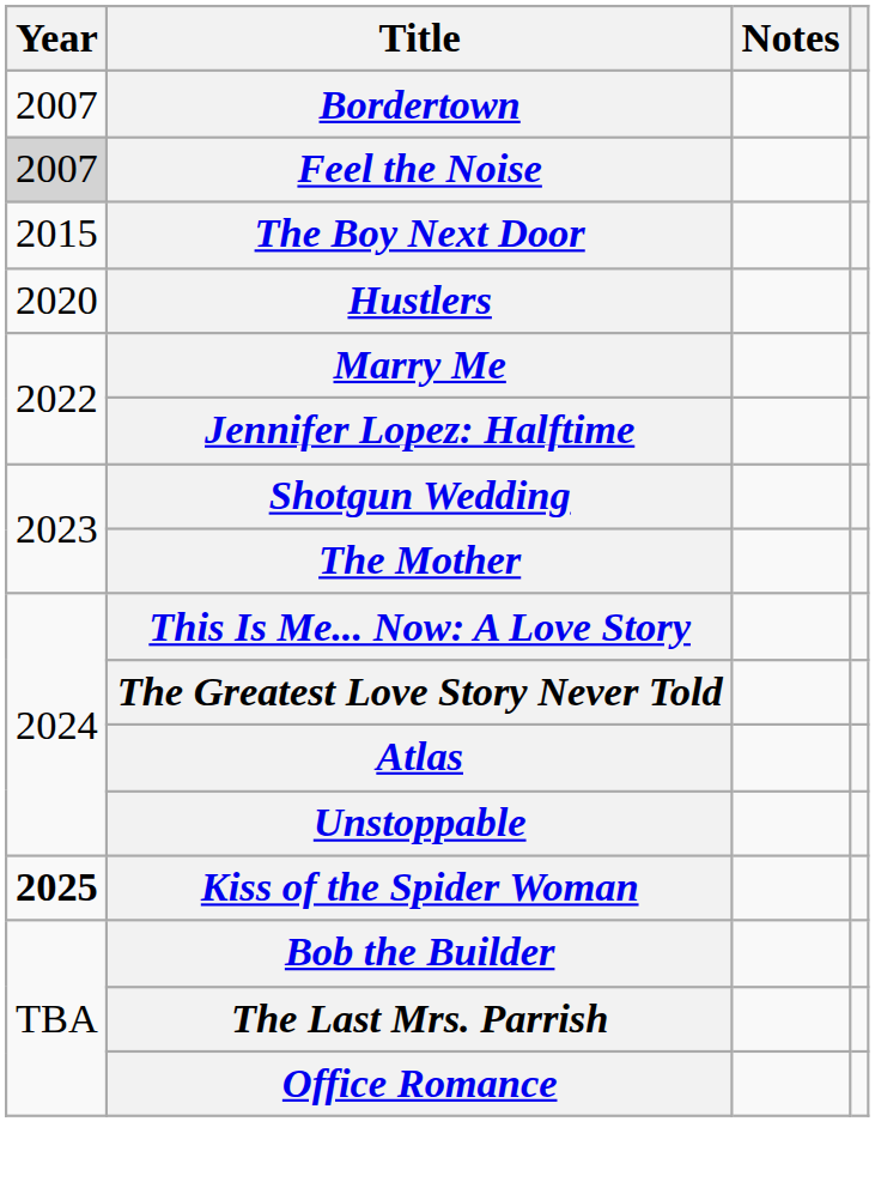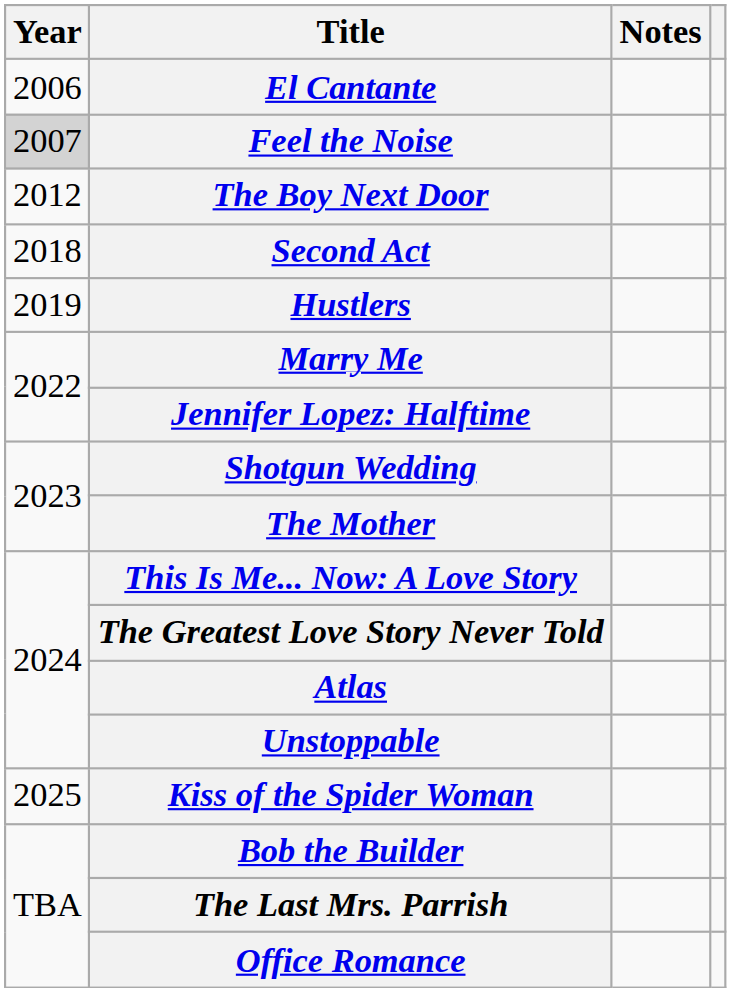+ row: 2006 | El Cantante
- row: 2007 | Bordertown
The Boy Next Door | Year: 2015 -> 2012
+ row: 2018 | Second Act
Hustlers | Year: 2020 -> 2019
Kiss of the Spider Woman | Year: bold -> normal
